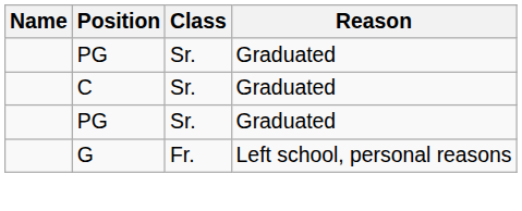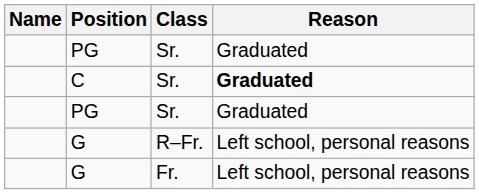C | Reason: normal -> bold
+ row: G | R–Fr. | Left school, personal reasons
